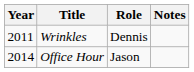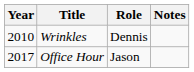Wrinkles | Year: 2011 -> 2010
Office Hour | Year: 2014 -> 2017
